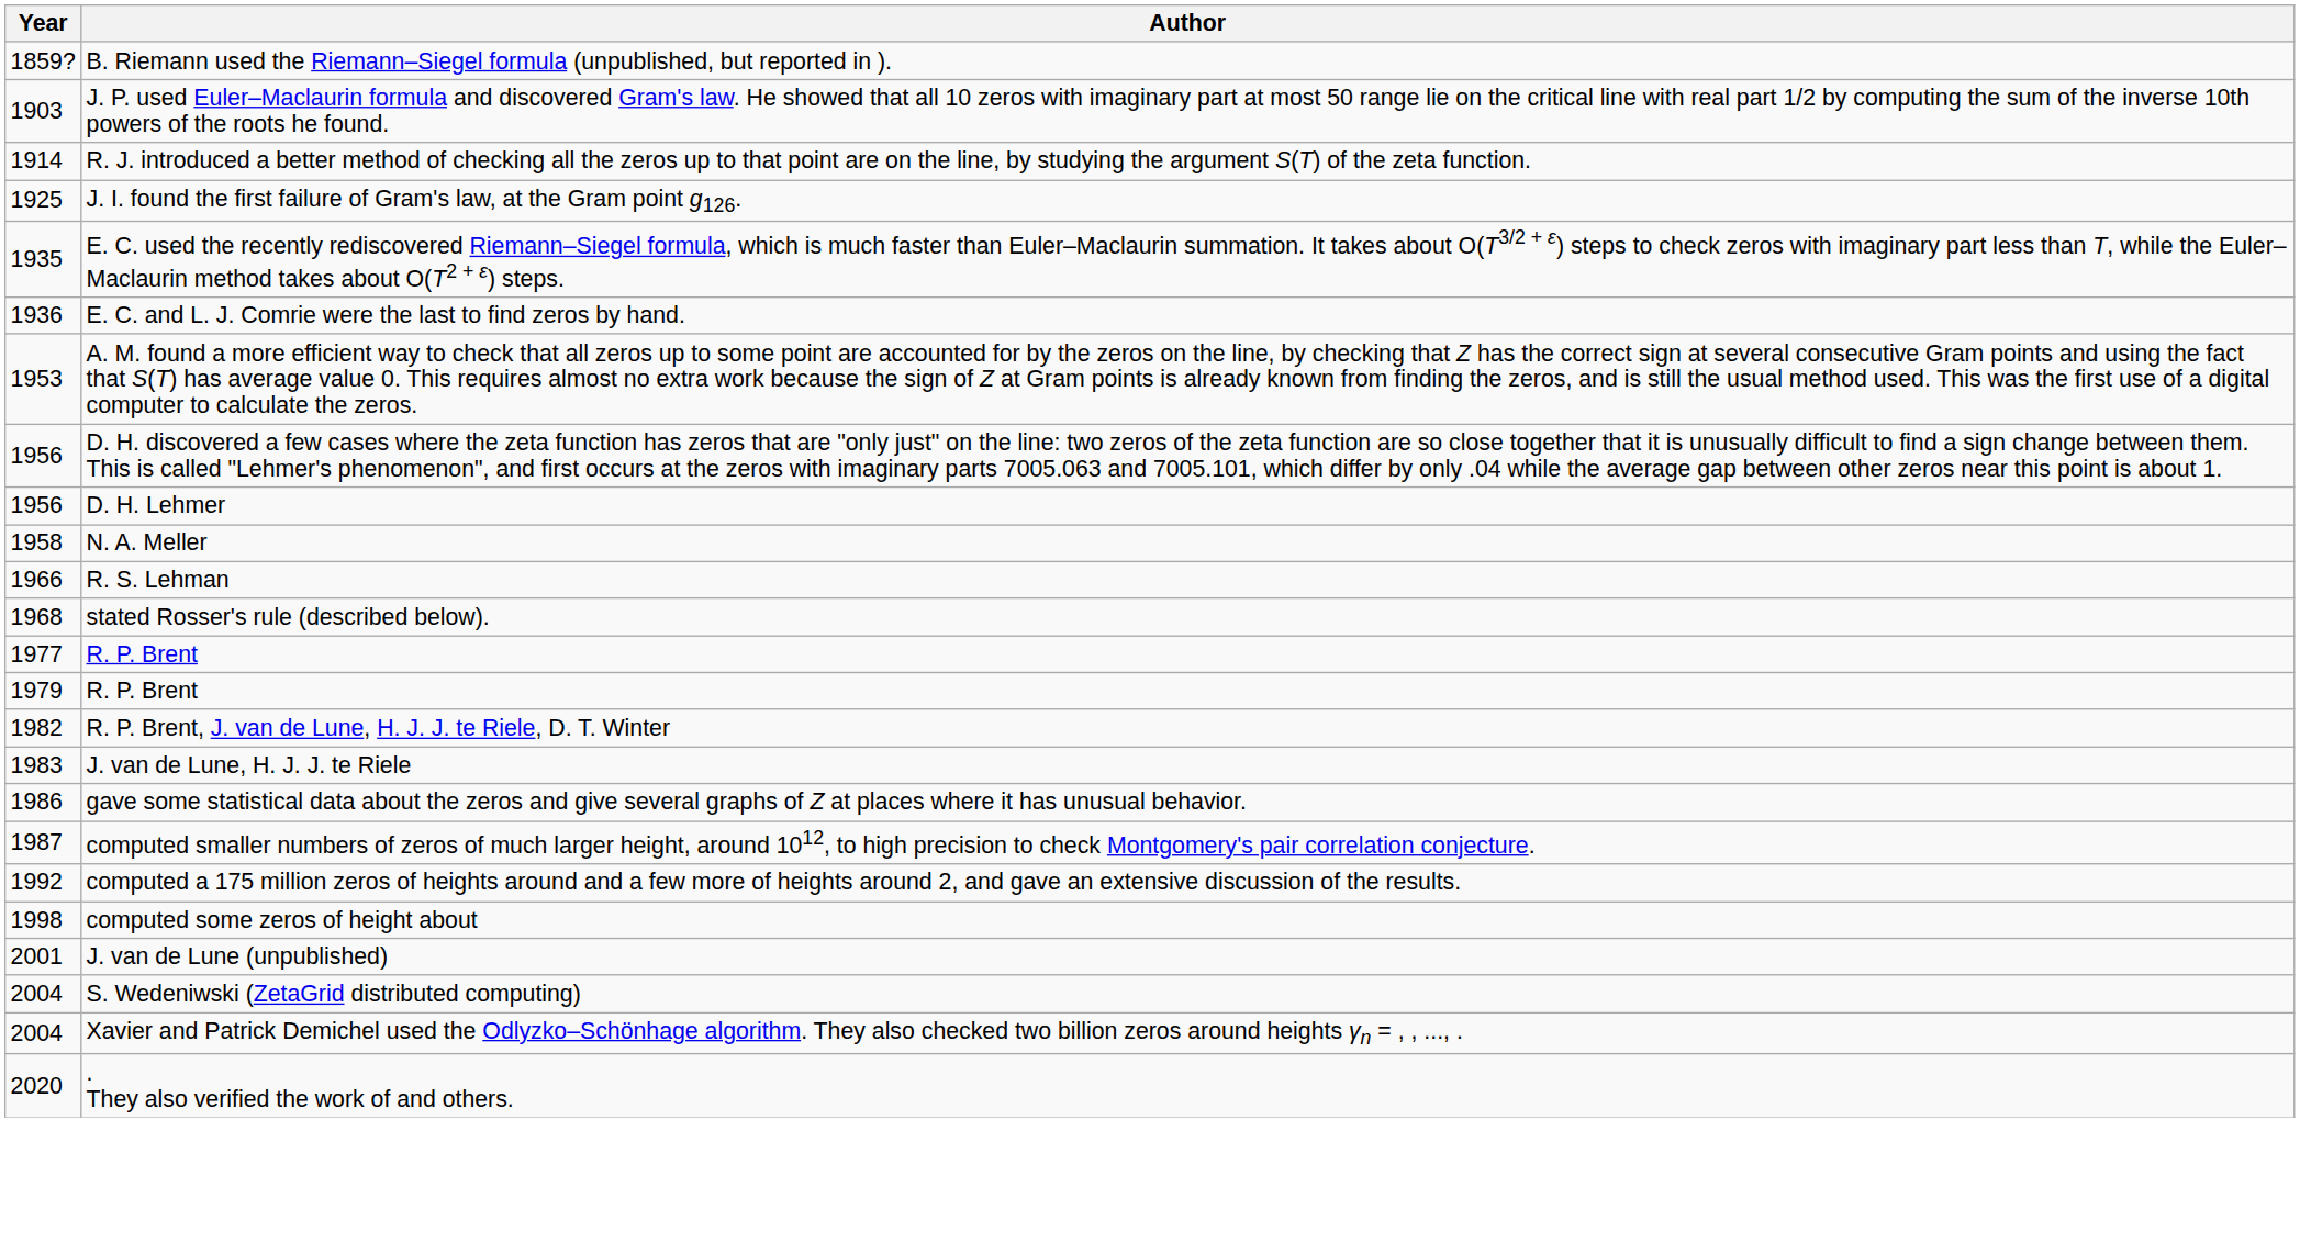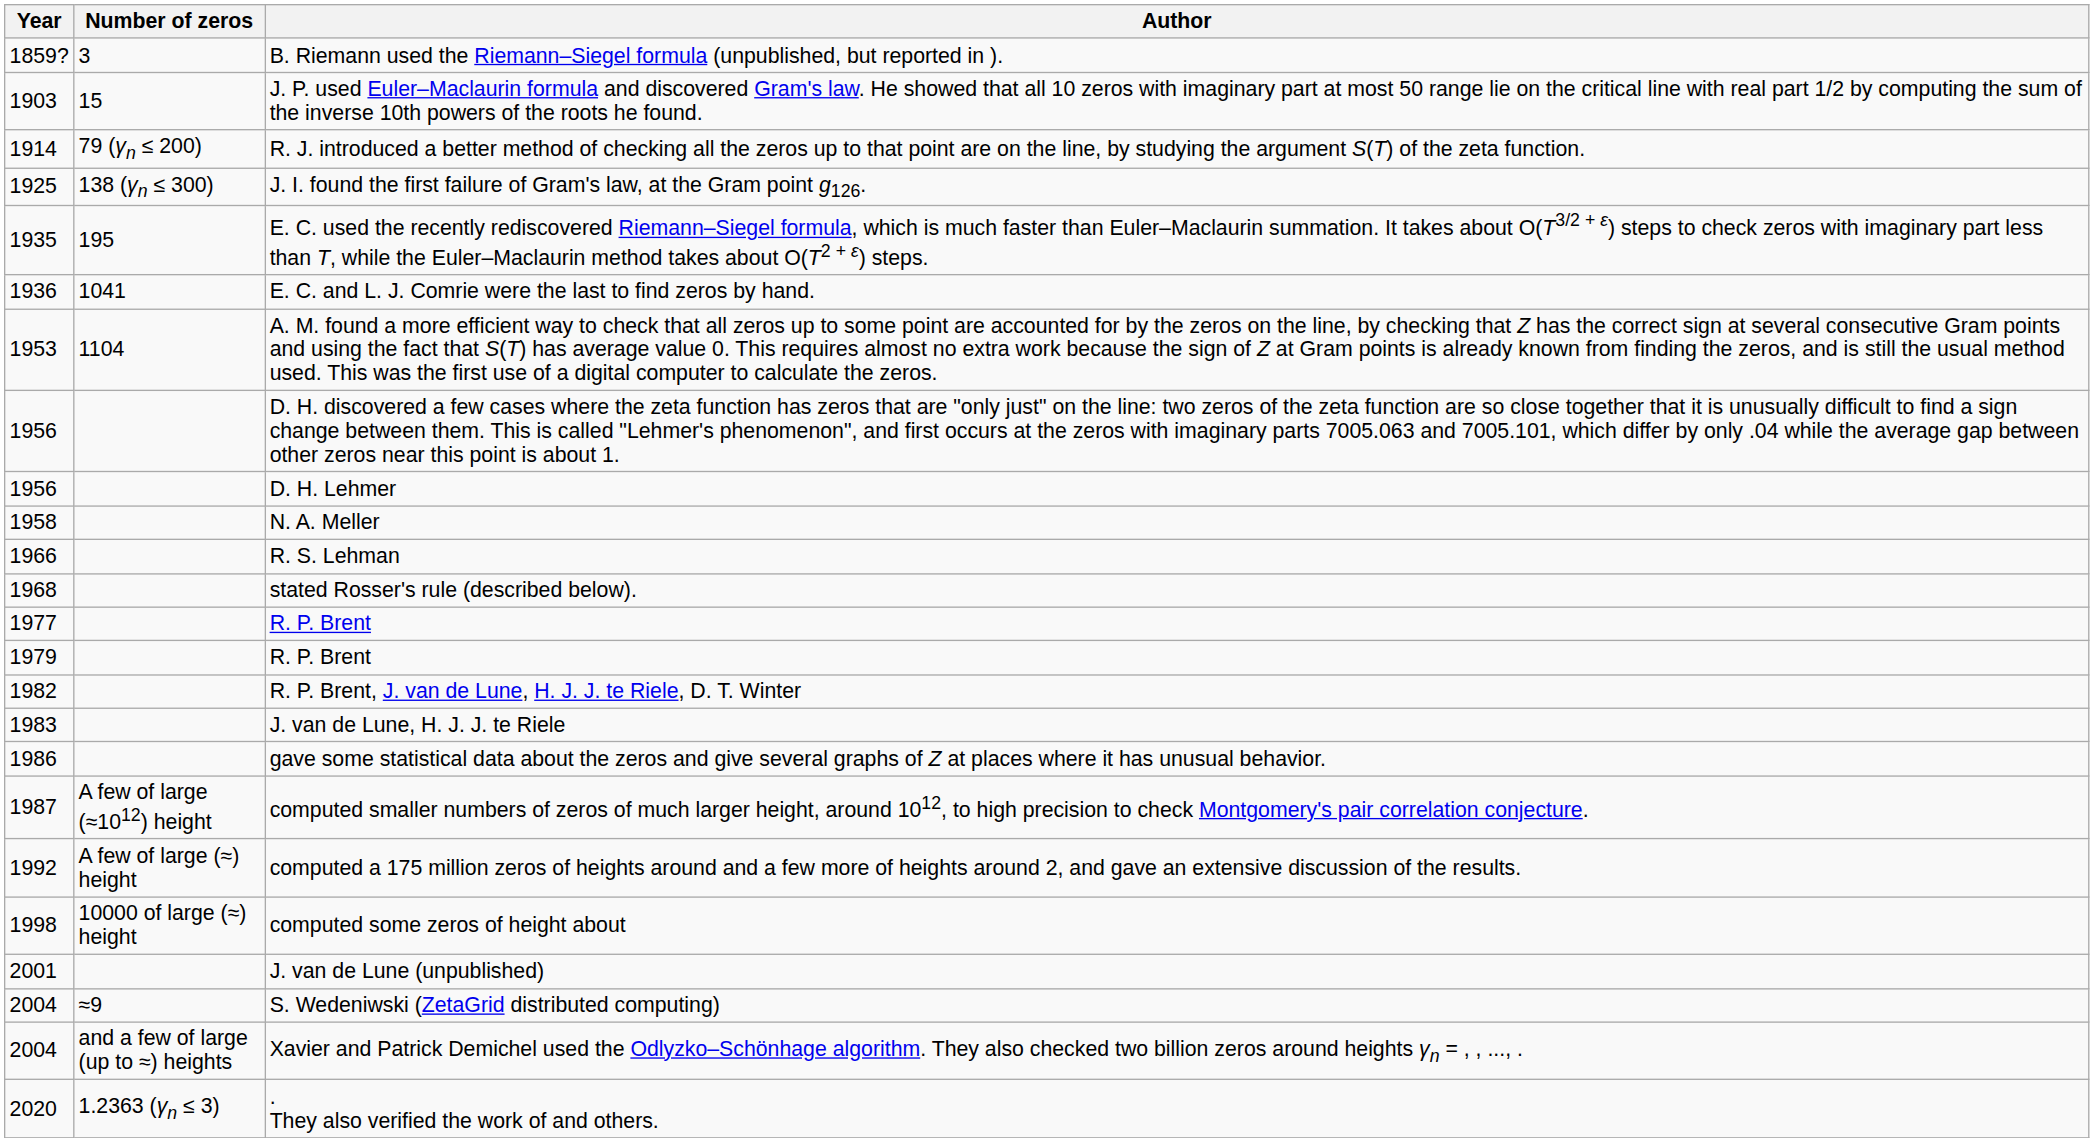+ column: Number of zeros | 3 | 15 | 79 (γn ≤ 200) | 138 (γn ≤ 300) | 195 | 1041 | 1104 | A few of large (≈1012) height | A few of large (≈) height | 10000 of large (≈) height | ≈9 | and a few of large (up to ≈) heights | 1.2363 (γn ≤ 3)
